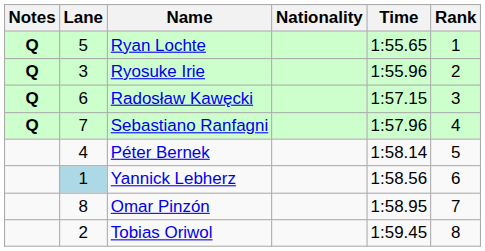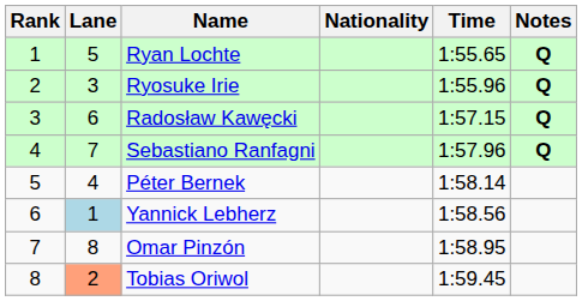columns swapped: Rank <-> Notes
Tobias Oriwol | Lane: no background -> lightsalmon background
